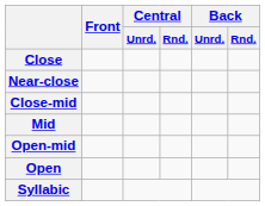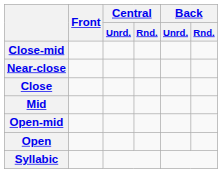rows swapped: Close <-> Close-mid
